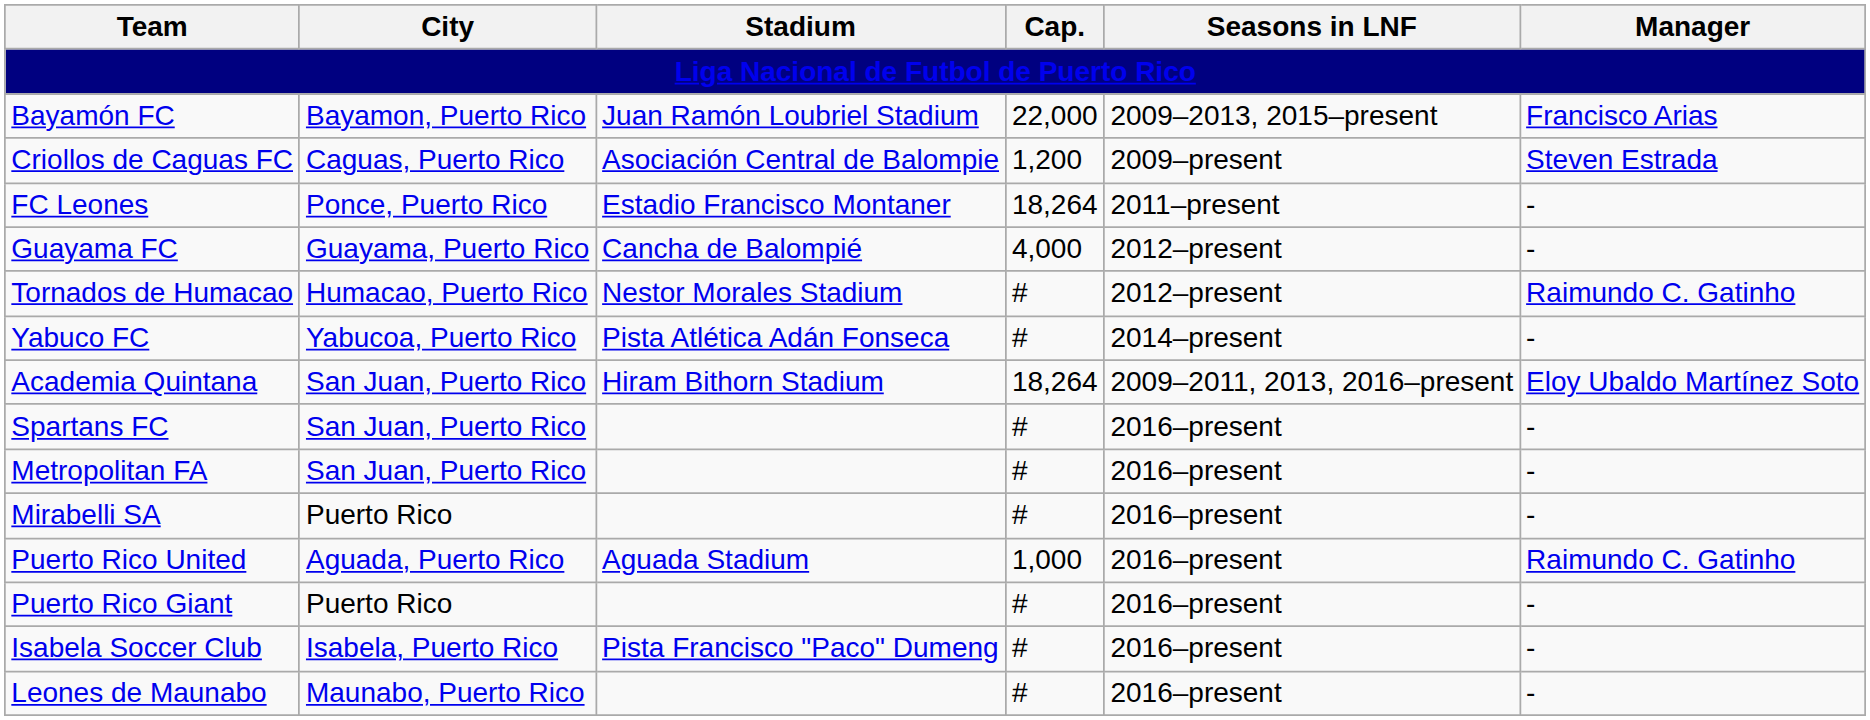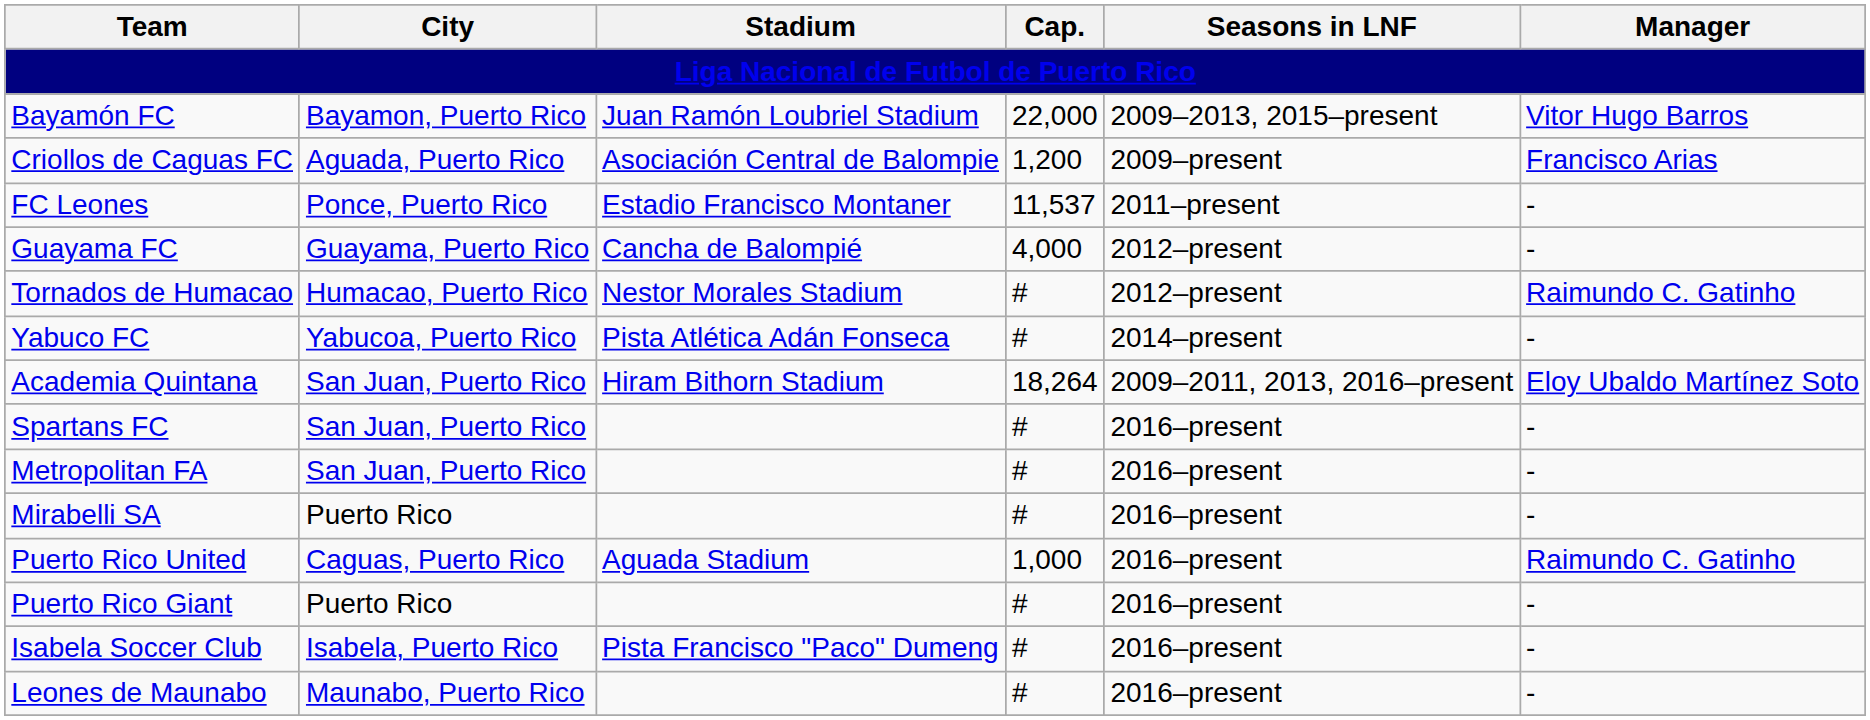Bayamón FC | Manager: Francisco Arias -> Vitor Hugo Barros
Criollos de Caguas FC | City: Caguas, Puerto Rico -> Aguada, Puerto Rico
Criollos de Caguas FC | Manager: Steven Estrada -> Francisco Arias
FC Leones | Cap.: 18,264 -> 11,537
Puerto Rico United | City: Aguada, Puerto Rico -> Caguas, Puerto Rico
